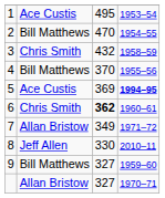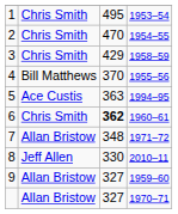1 | column 2: Ace Custis -> Chris Smith
2 | column 2: Bill Matthews -> Chris Smith
3 | column 3: 432 -> 429
5 | column 3: 369 -> 363
5 | column 4: bold -> normal
7 | column 3: 349 -> 348
9 | column 2: Bill Matthews -> Allan Bristow
